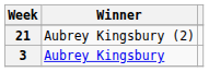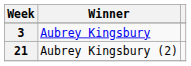rows swapped: 3 <-> 21
